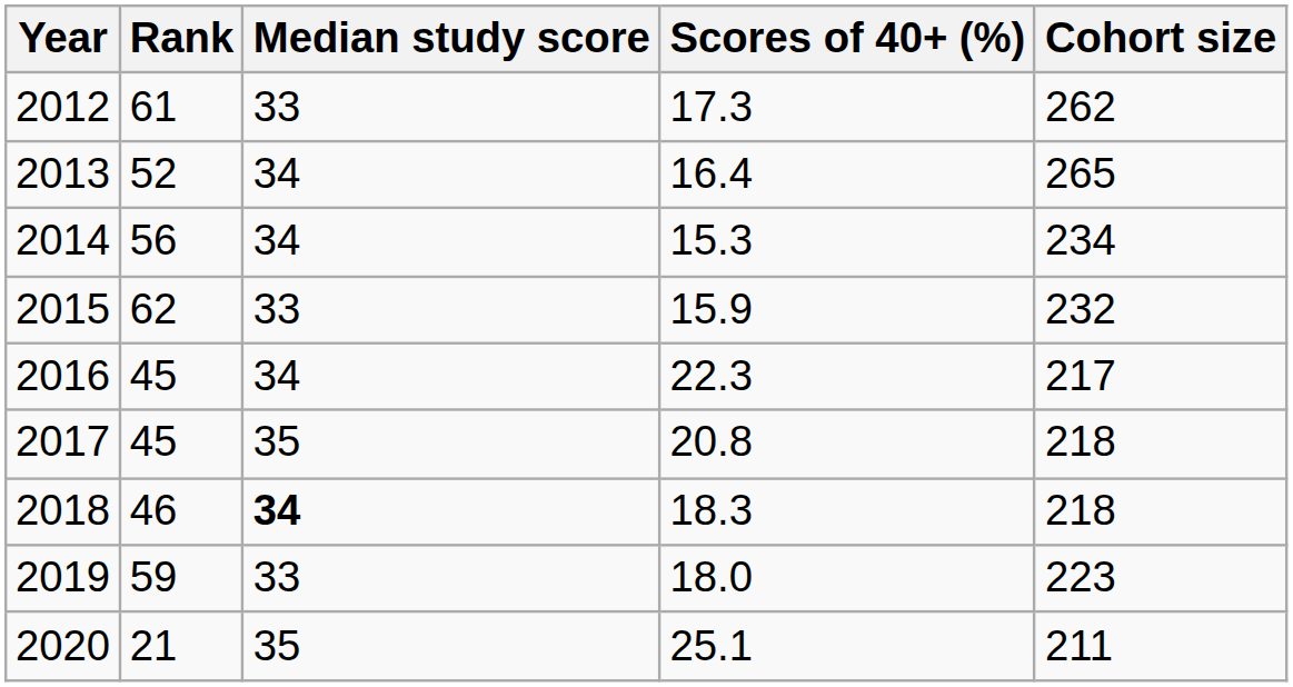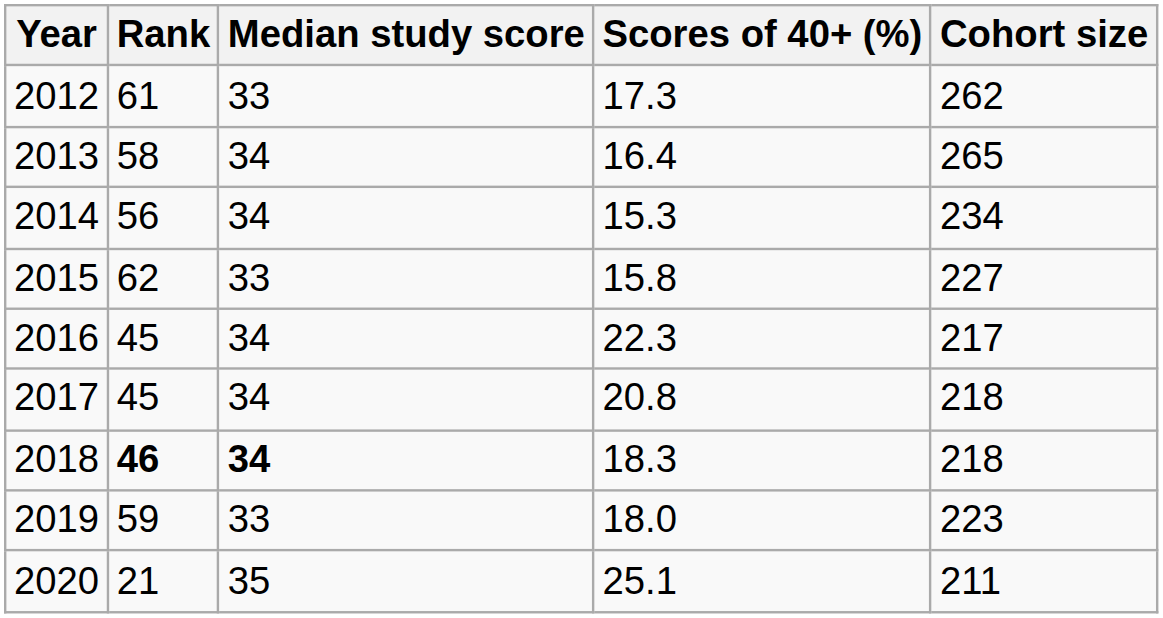2013 | Rank: 52 -> 58
2015 | Scores of 40+ (%): 15.9 -> 15.8
2015 | Cohort size: 232 -> 227
2017 | Median study score: 35 -> 34
2018 | Rank: normal -> bold
